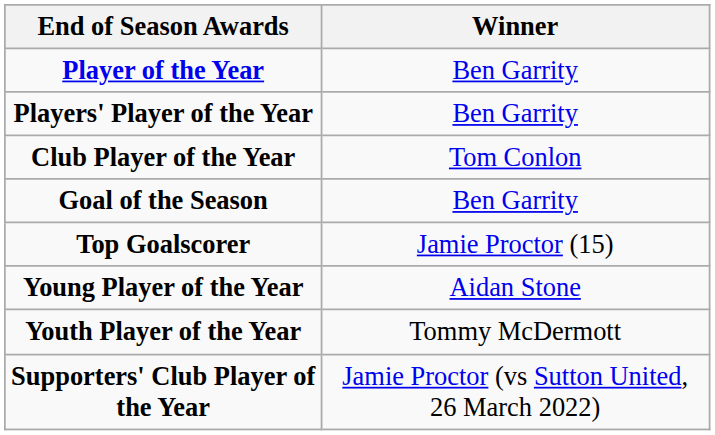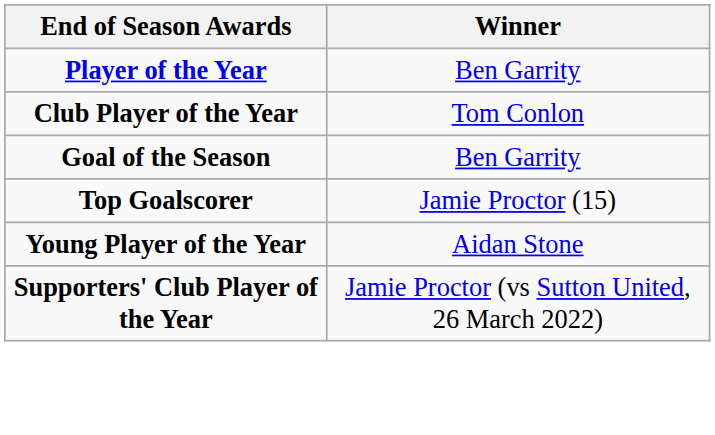- row: Players' Player of the Year | Ben Garrity
- row: Youth Player of the Year | Tommy McDermott
